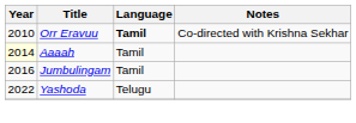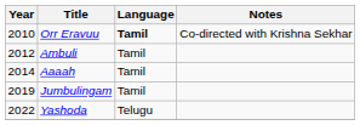+ row: 2012 | Ambuli | Tamil
Aaaah | Year: lightyellow background -> no background
Jumbulingam | Year: 2016 -> 2019
